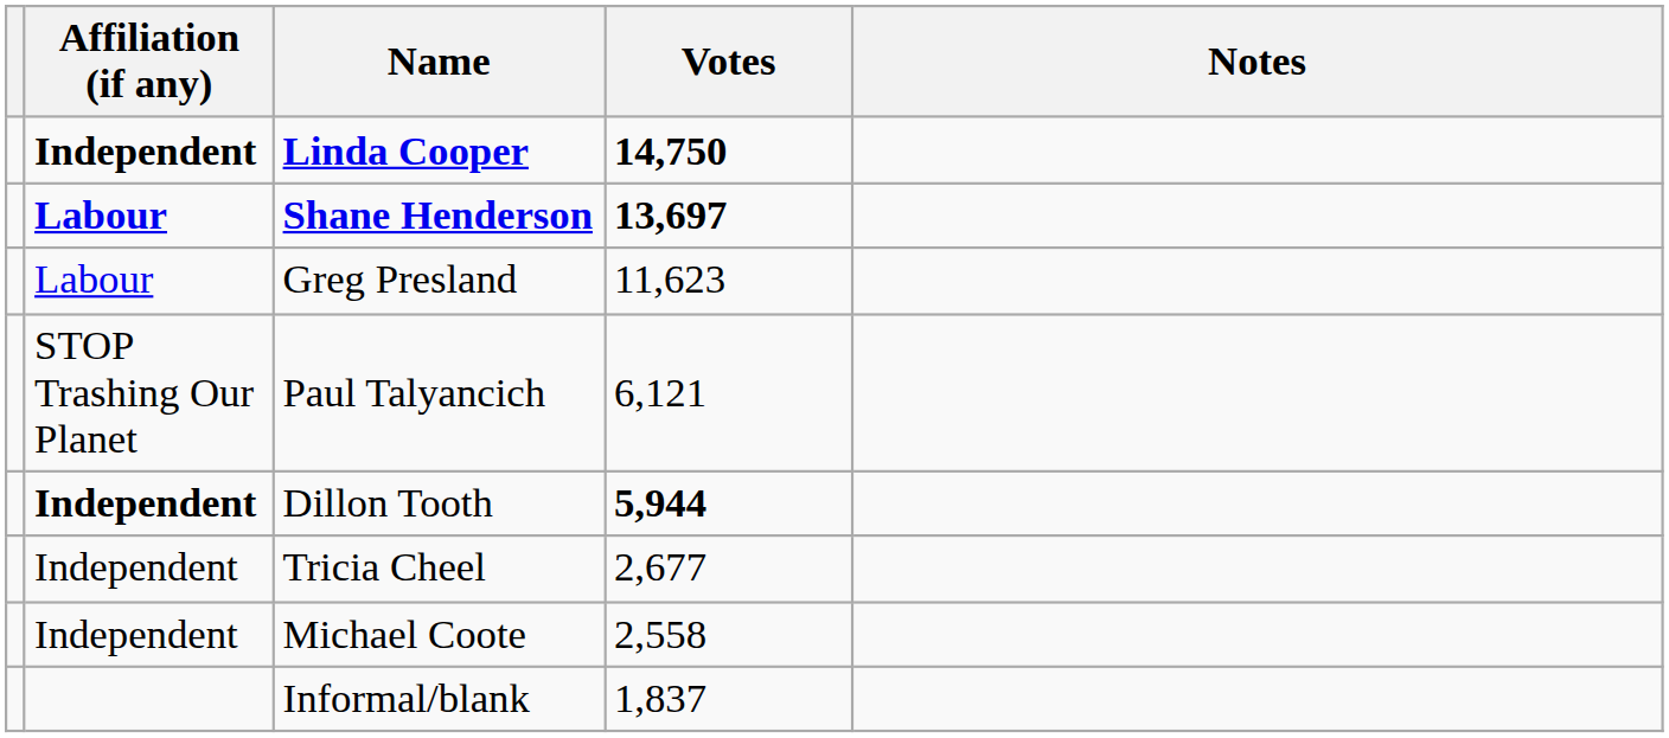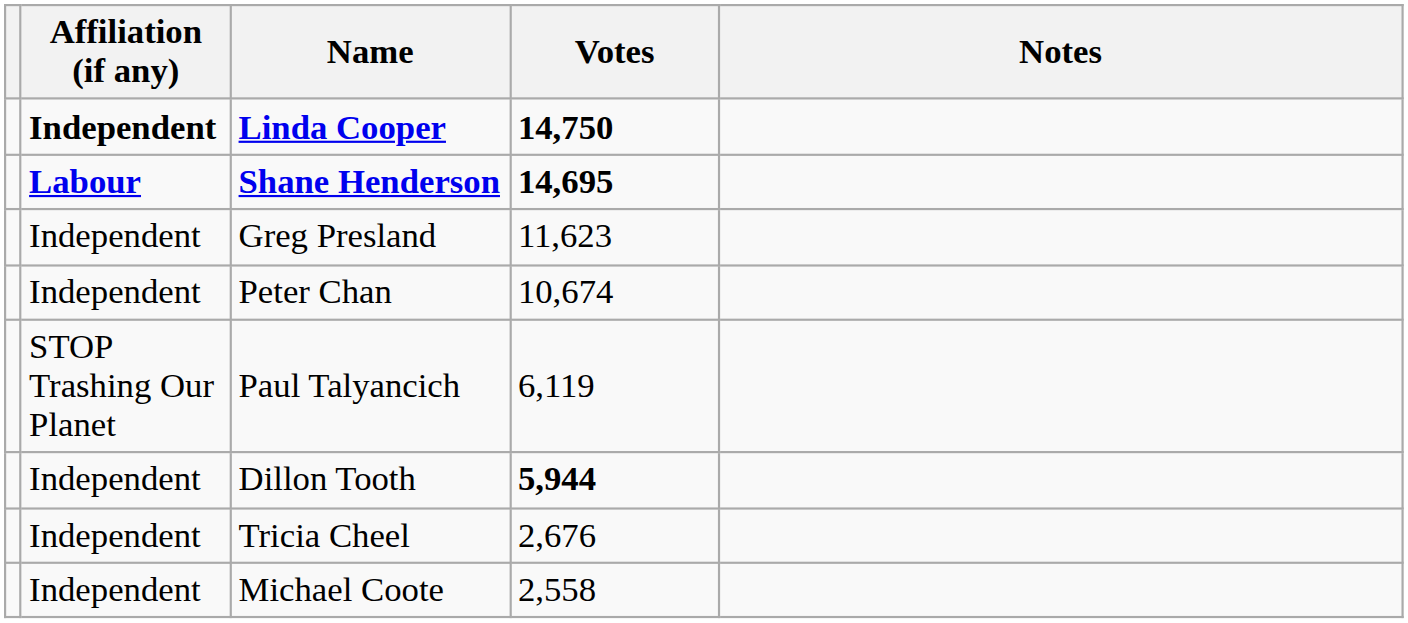Shane Henderson | Votes: 13,697 -> 14,695
Greg Presland | Affiliation (if any): Labour -> Independent
+ row: Independent | Peter Chan | 10,674
Paul Talyancich | Votes: 6,121 -> 6,119
Dillon Tooth | Affiliation (if any): bold -> normal
Tricia Cheel | Votes: 2,677 -> 2,676
- row: Informal/blank | 1,837
